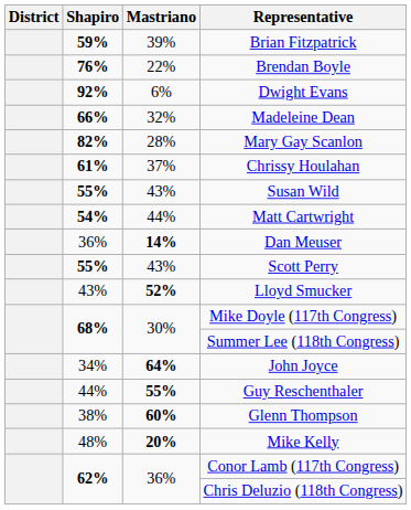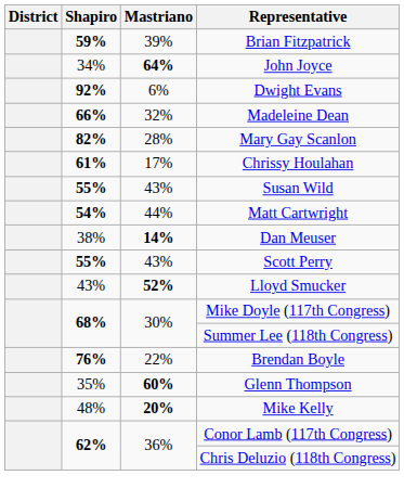rows swapped: Brendan Boyle <-> John Joyce
Chrissy Houlahan | Mastriano: 37% -> 17%
Dan Meuser | Shapiro: 36% -> 38%
- row: 44% | 55% | Guy Reschenthaler
Glenn Thompson | Shapiro: 38% -> 35%
